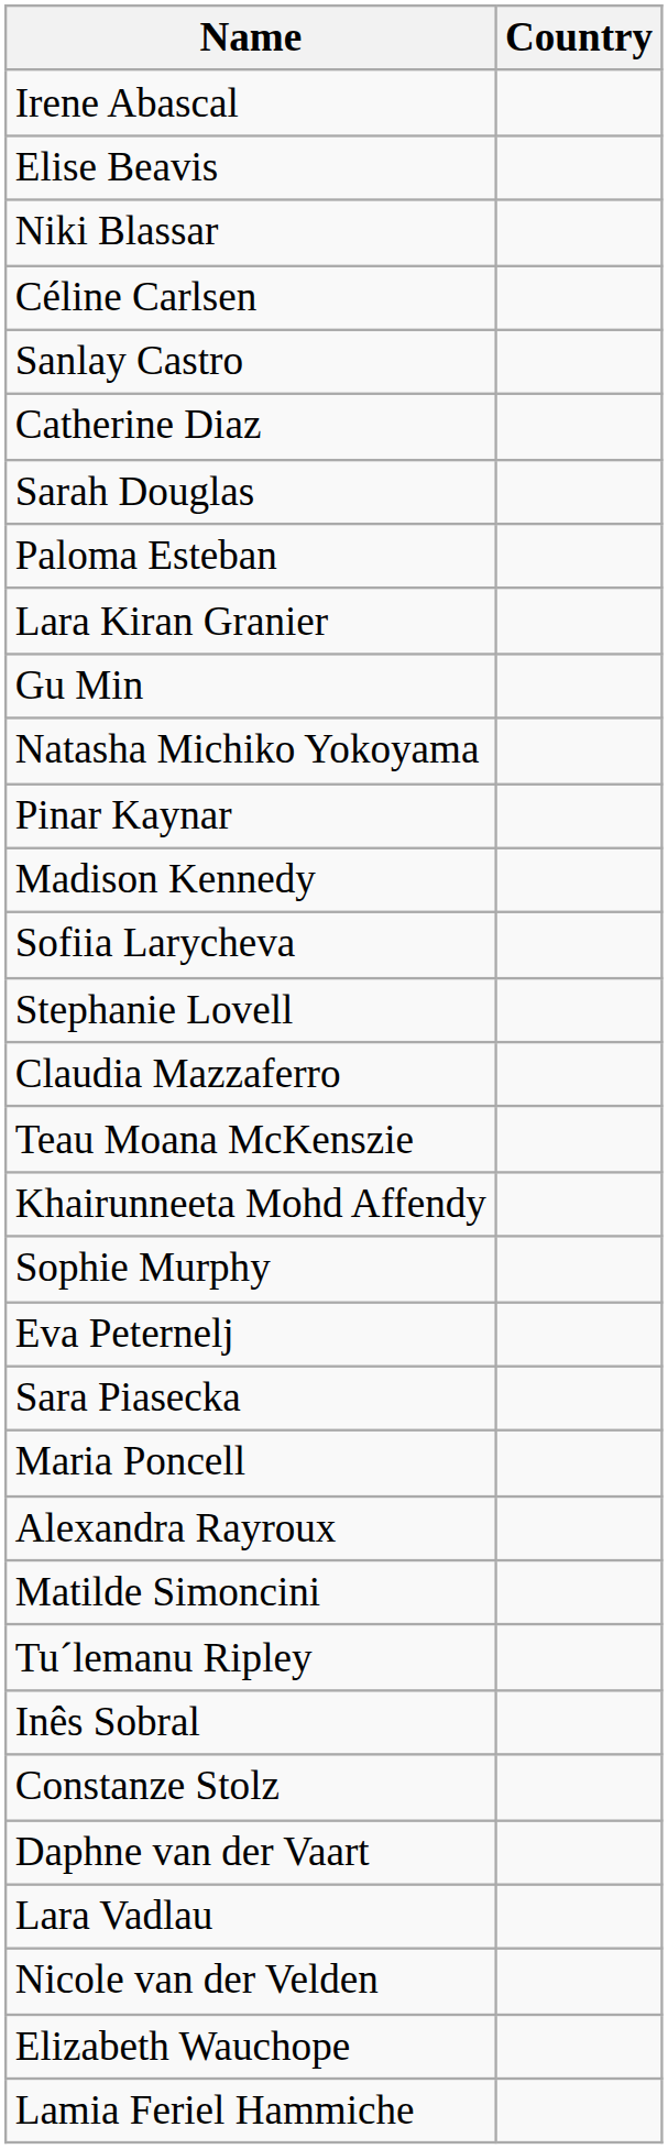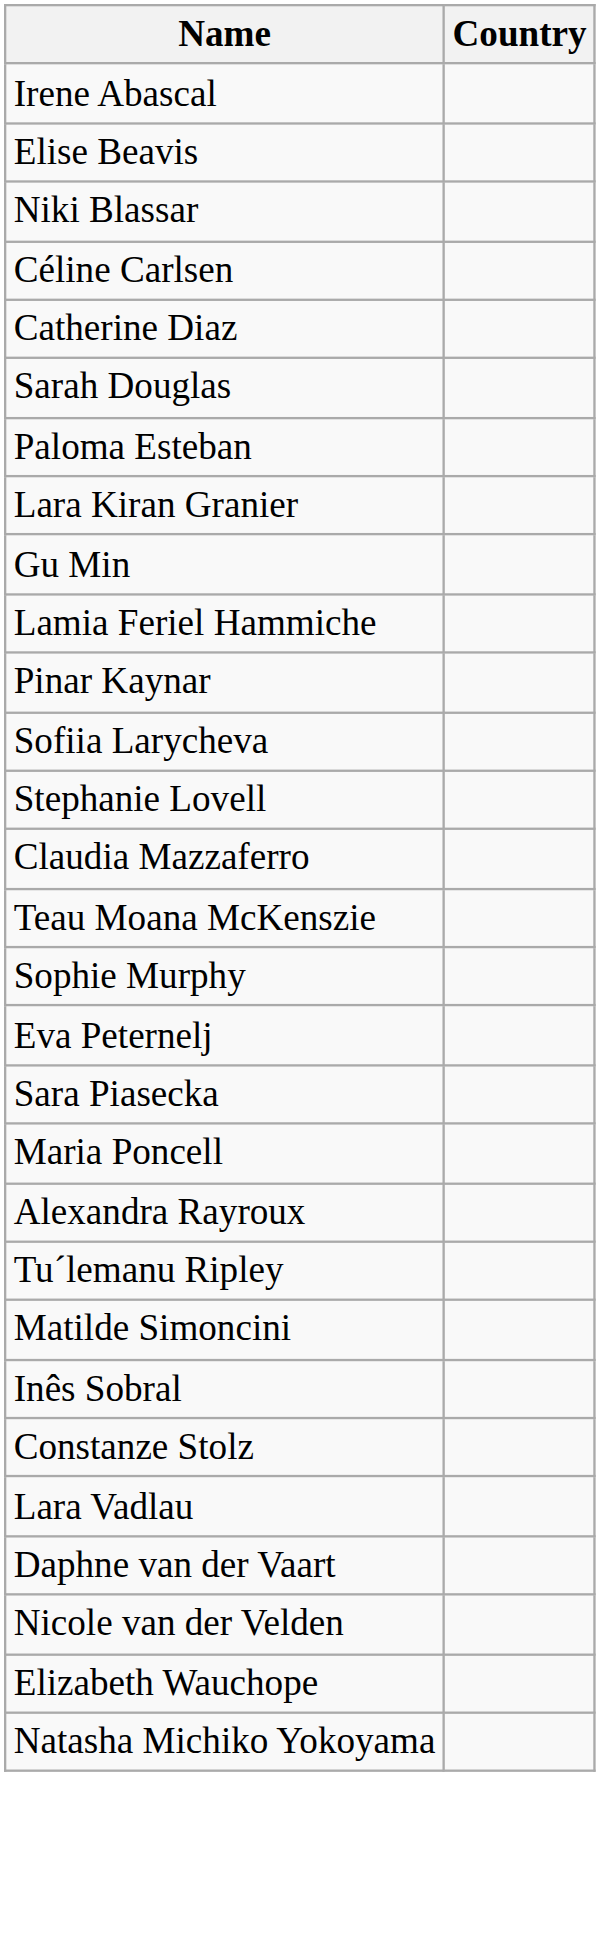- row: Sanlay Castro
rows swapped: Lamia Feriel Hammiche <-> Natasha Michiko Yokoyama
- row: Madison Kennedy
- row: Khairunneeta Mohd Affendy
rows swapped: Tu´lemanu Ripley <-> Matilde Simoncini
rows swapped: Lara Vadlau <-> Daphne van der Vaart
